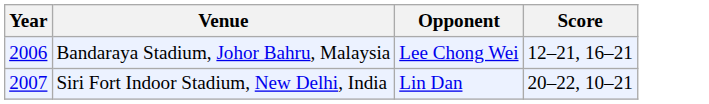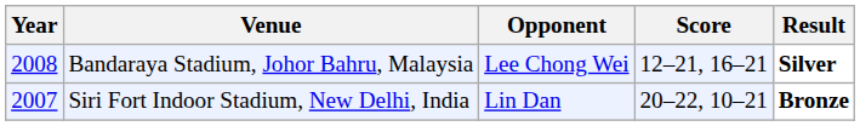+ column: Result | Silver | Bronze
Bandaraya Stadium, Johor Bahru, Malaysia | Year: 2006 -> 2008
